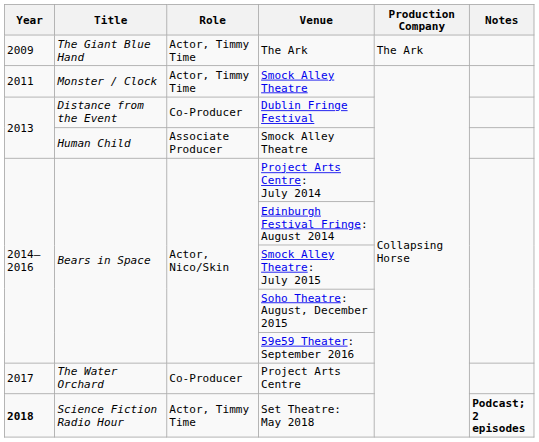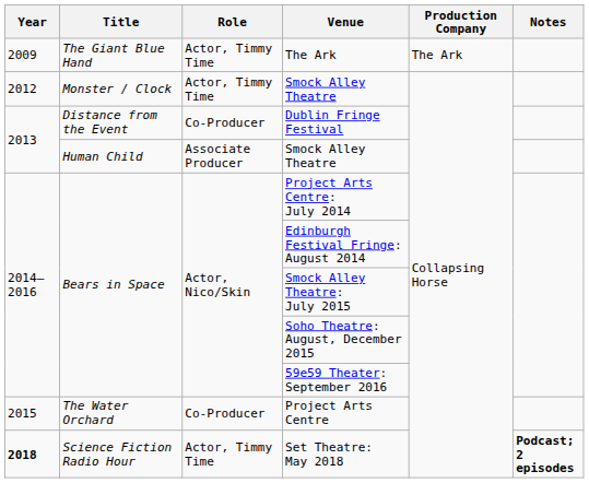Monster / Clock / Smock Alley Theatre | Year: 2011 -> 2012
Project Arts Centre | Year: 2017 -> 2015
